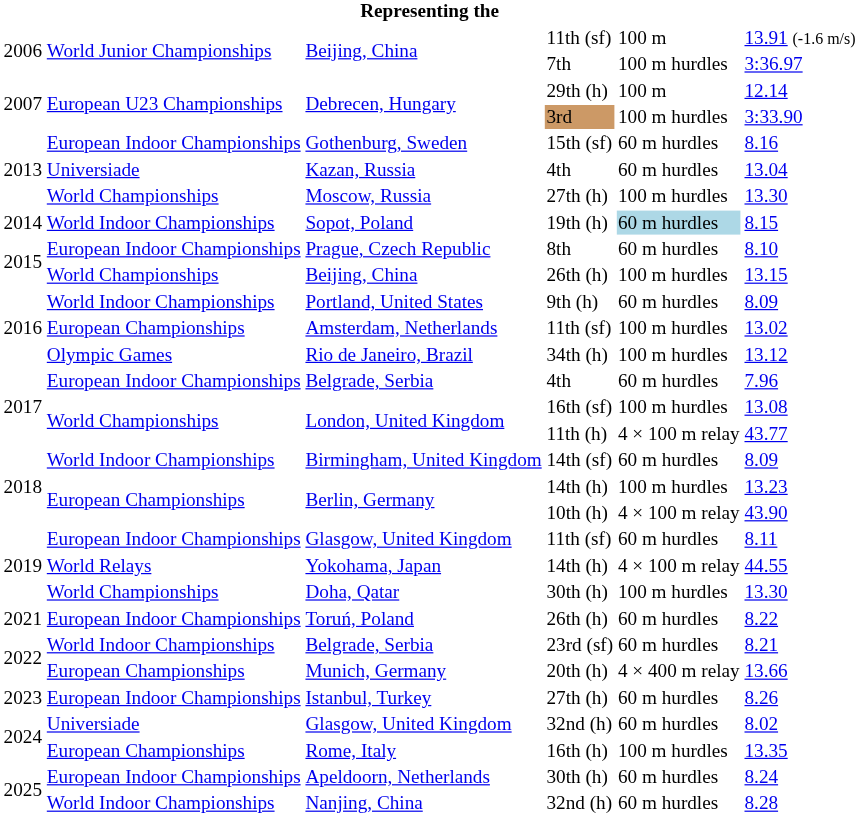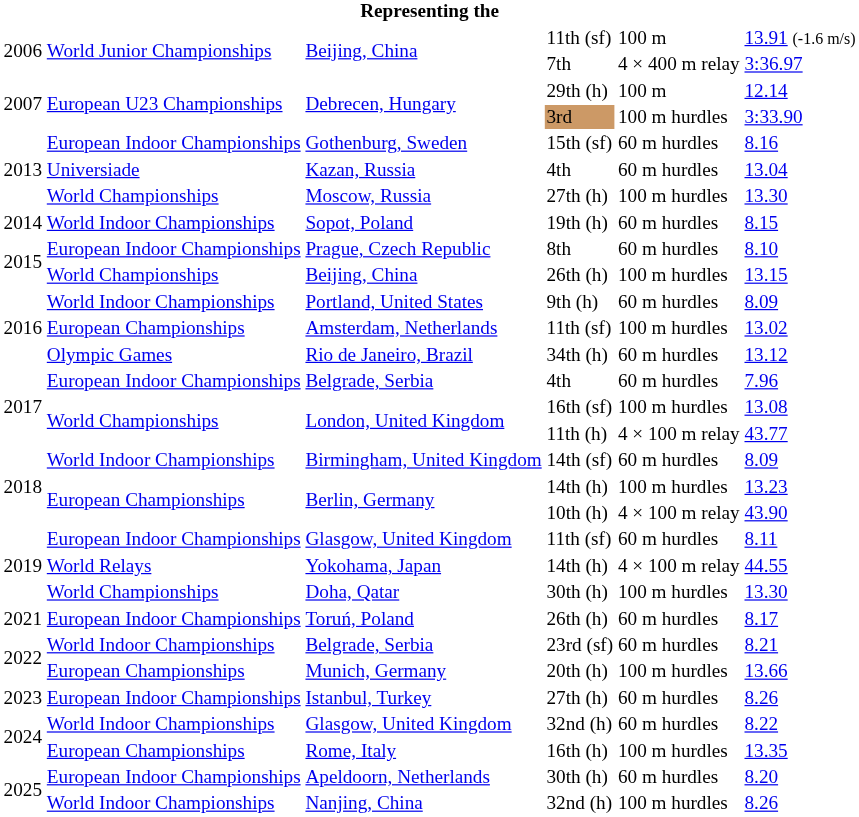Beijing, China / 7th | column 5: 100 m hurdles -> 4 × 400 m relay
Sopot, Poland | column 5: lightblue background -> no background
Rio de Janeiro, Brazil | column 5: 100 m hurdles -> 60 m hurdles
Toruń, Poland | column 6: 8.22 -> 8.17
Munich, Germany | column 5: 4 × 400 m relay -> 100 m hurdles
Glasgow, United Kingdom / 32nd (h) | column 2: Universiade -> World Indoor Championships
Glasgow, United Kingdom / 32nd (h) | column 6: 8.02 -> 8.22
Apeldoorn, Netherlands | column 6: 8.24 -> 8.20
Nanjing, China | column 5: 60 m hurdles -> 100 m hurdles
Nanjing, China | column 6: 8.28 -> 8.26
